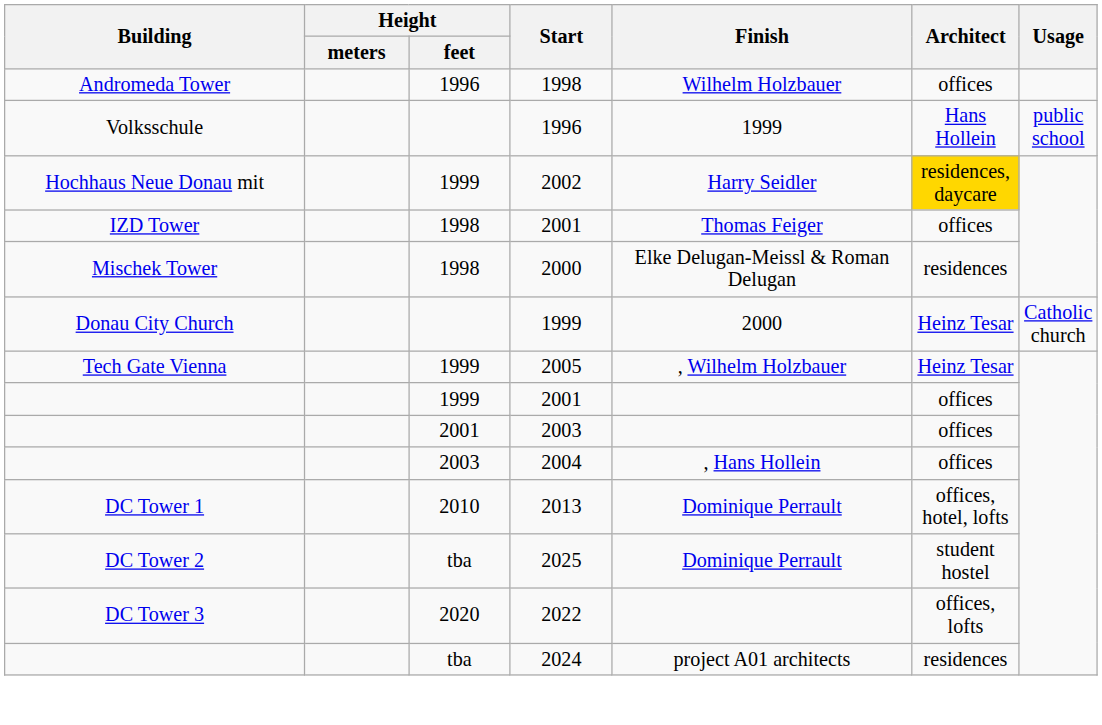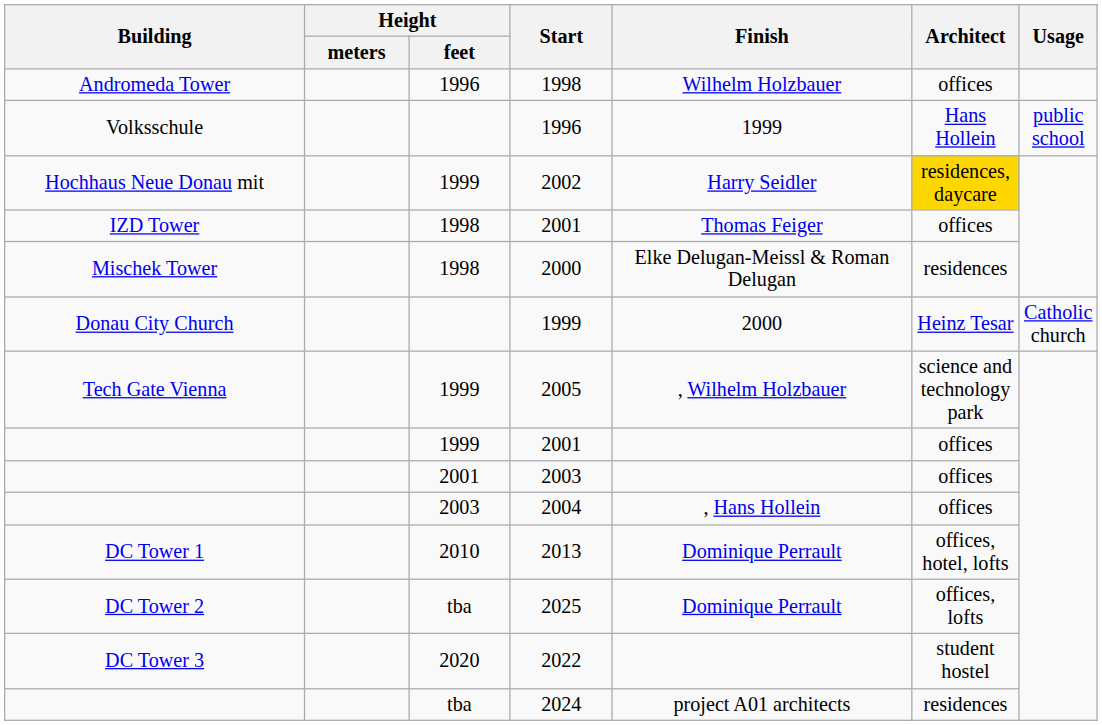2005 | Architect: Heinz Tesar -> science and technology park
2025 | Architect: student hostel -> offices, lofts
2022 | Architect: offices, lofts -> student hostel
